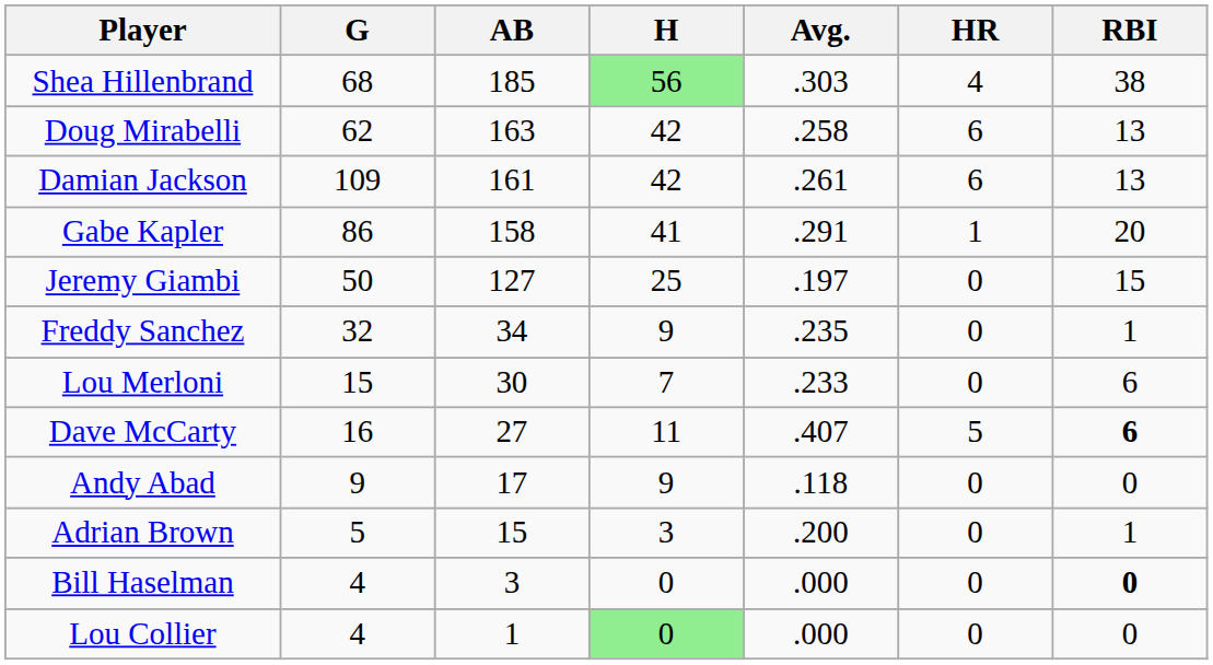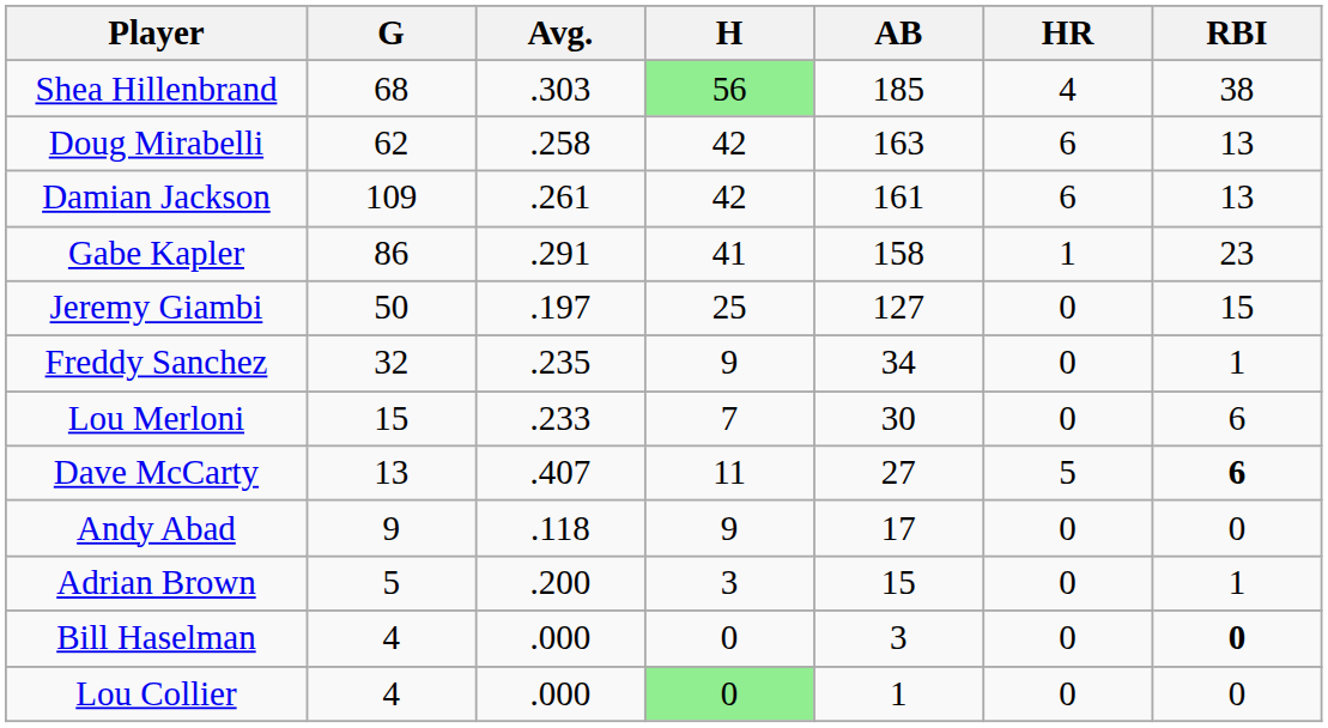columns swapped: AB <-> Avg.
Gabe Kapler | RBI: 20 -> 23
Dave McCarty | G: 16 -> 13
